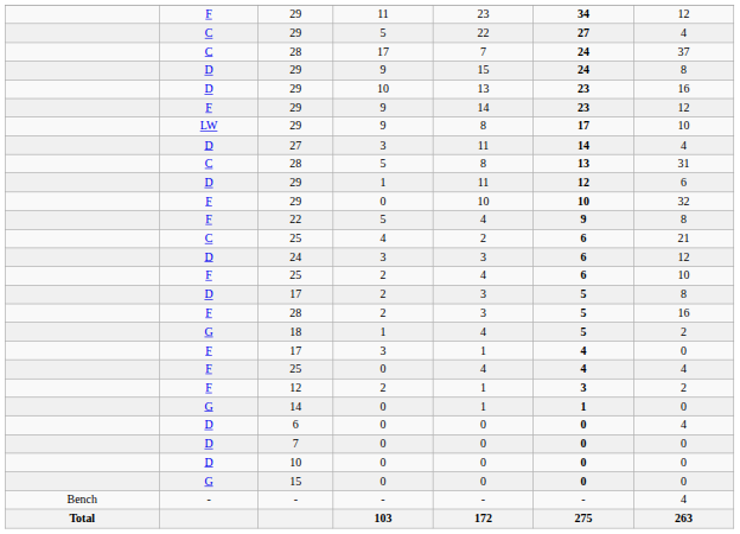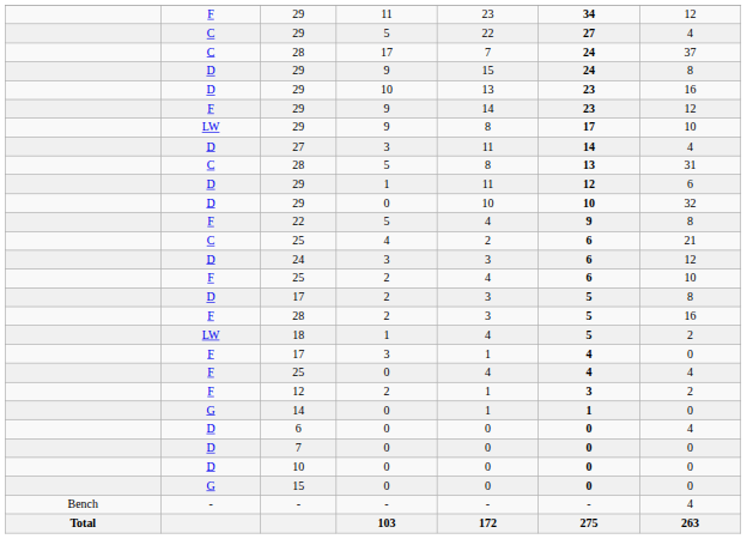29 / 0 | column 2: F -> D
18 | column 2: G -> LW
